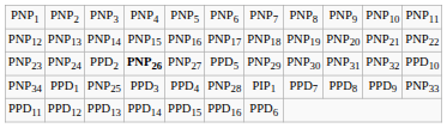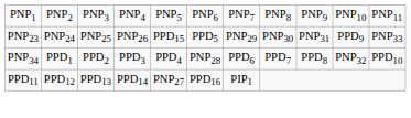- row: PNP12 | PNP13 | PNP14 | PNP15 | PNP16 | PNP17 | PNP18 | PNP19 | PNP20 | PNP21 | PNP22
PNP23 | column 3: PPD2 -> PNP25
PNP23 | column 4: bold -> normal
PNP23 | column 5: PNP27 -> PPD15
PNP23 | column 10: PNP32 -> PPD9
PNP23 | column 11: PPD10 -> PNP33
PNP34 | column 3: PNP25 -> PPD2
PNP34 | column 7: PIP1 -> PPD6
PNP34 | column 10: PPD9 -> PNP32
PNP34 | column 11: PNP33 -> PPD10
PPD11 | column 5: PPD15 -> PNP27
PPD11 | column 7: PPD6 -> PIP1
